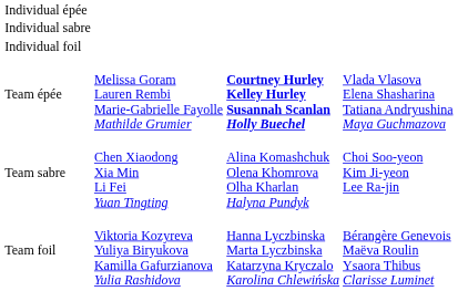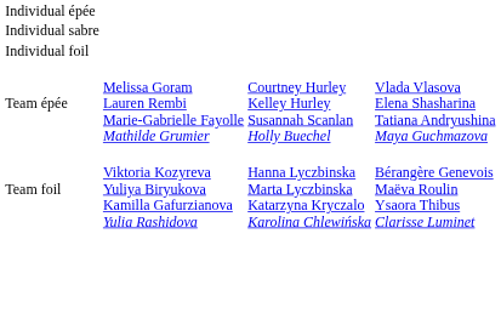Team épée | column 3: bold -> normal
- row: Team sabre | Chen Xiaodong Xia Min Li Fei Yuan Tingting | Alina Komashchuk Olena Khomrova Olha Kharlan Halyna Pundyk | Choi Soo-yeon Kim Ji-yeon Lee Ra-jin
